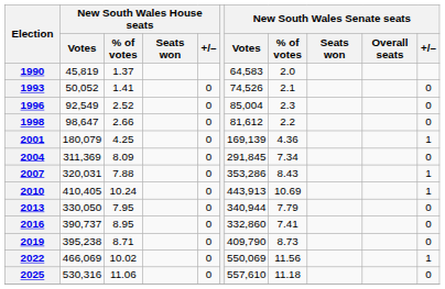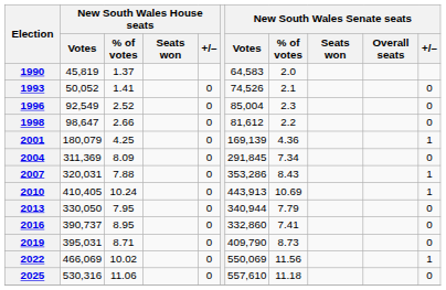2019 | New South Wales House seats / Votes: 395,238 -> 395,031
